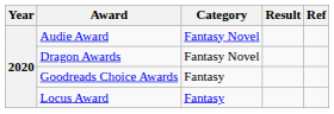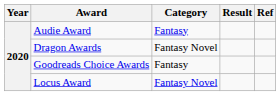Audie Award | Category: Fantasy Novel -> Fantasy
Locus Award | Category: Fantasy -> Fantasy Novel
